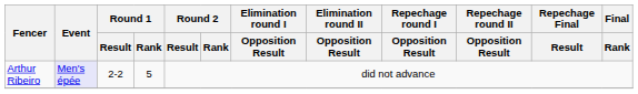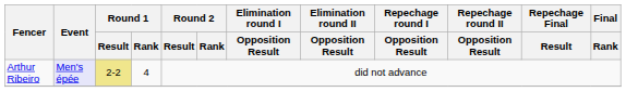Arthur Ribeiro | Round 1 / Result: no background -> khaki background
Arthur Ribeiro | Round 1 / Rank: 5 -> 4
